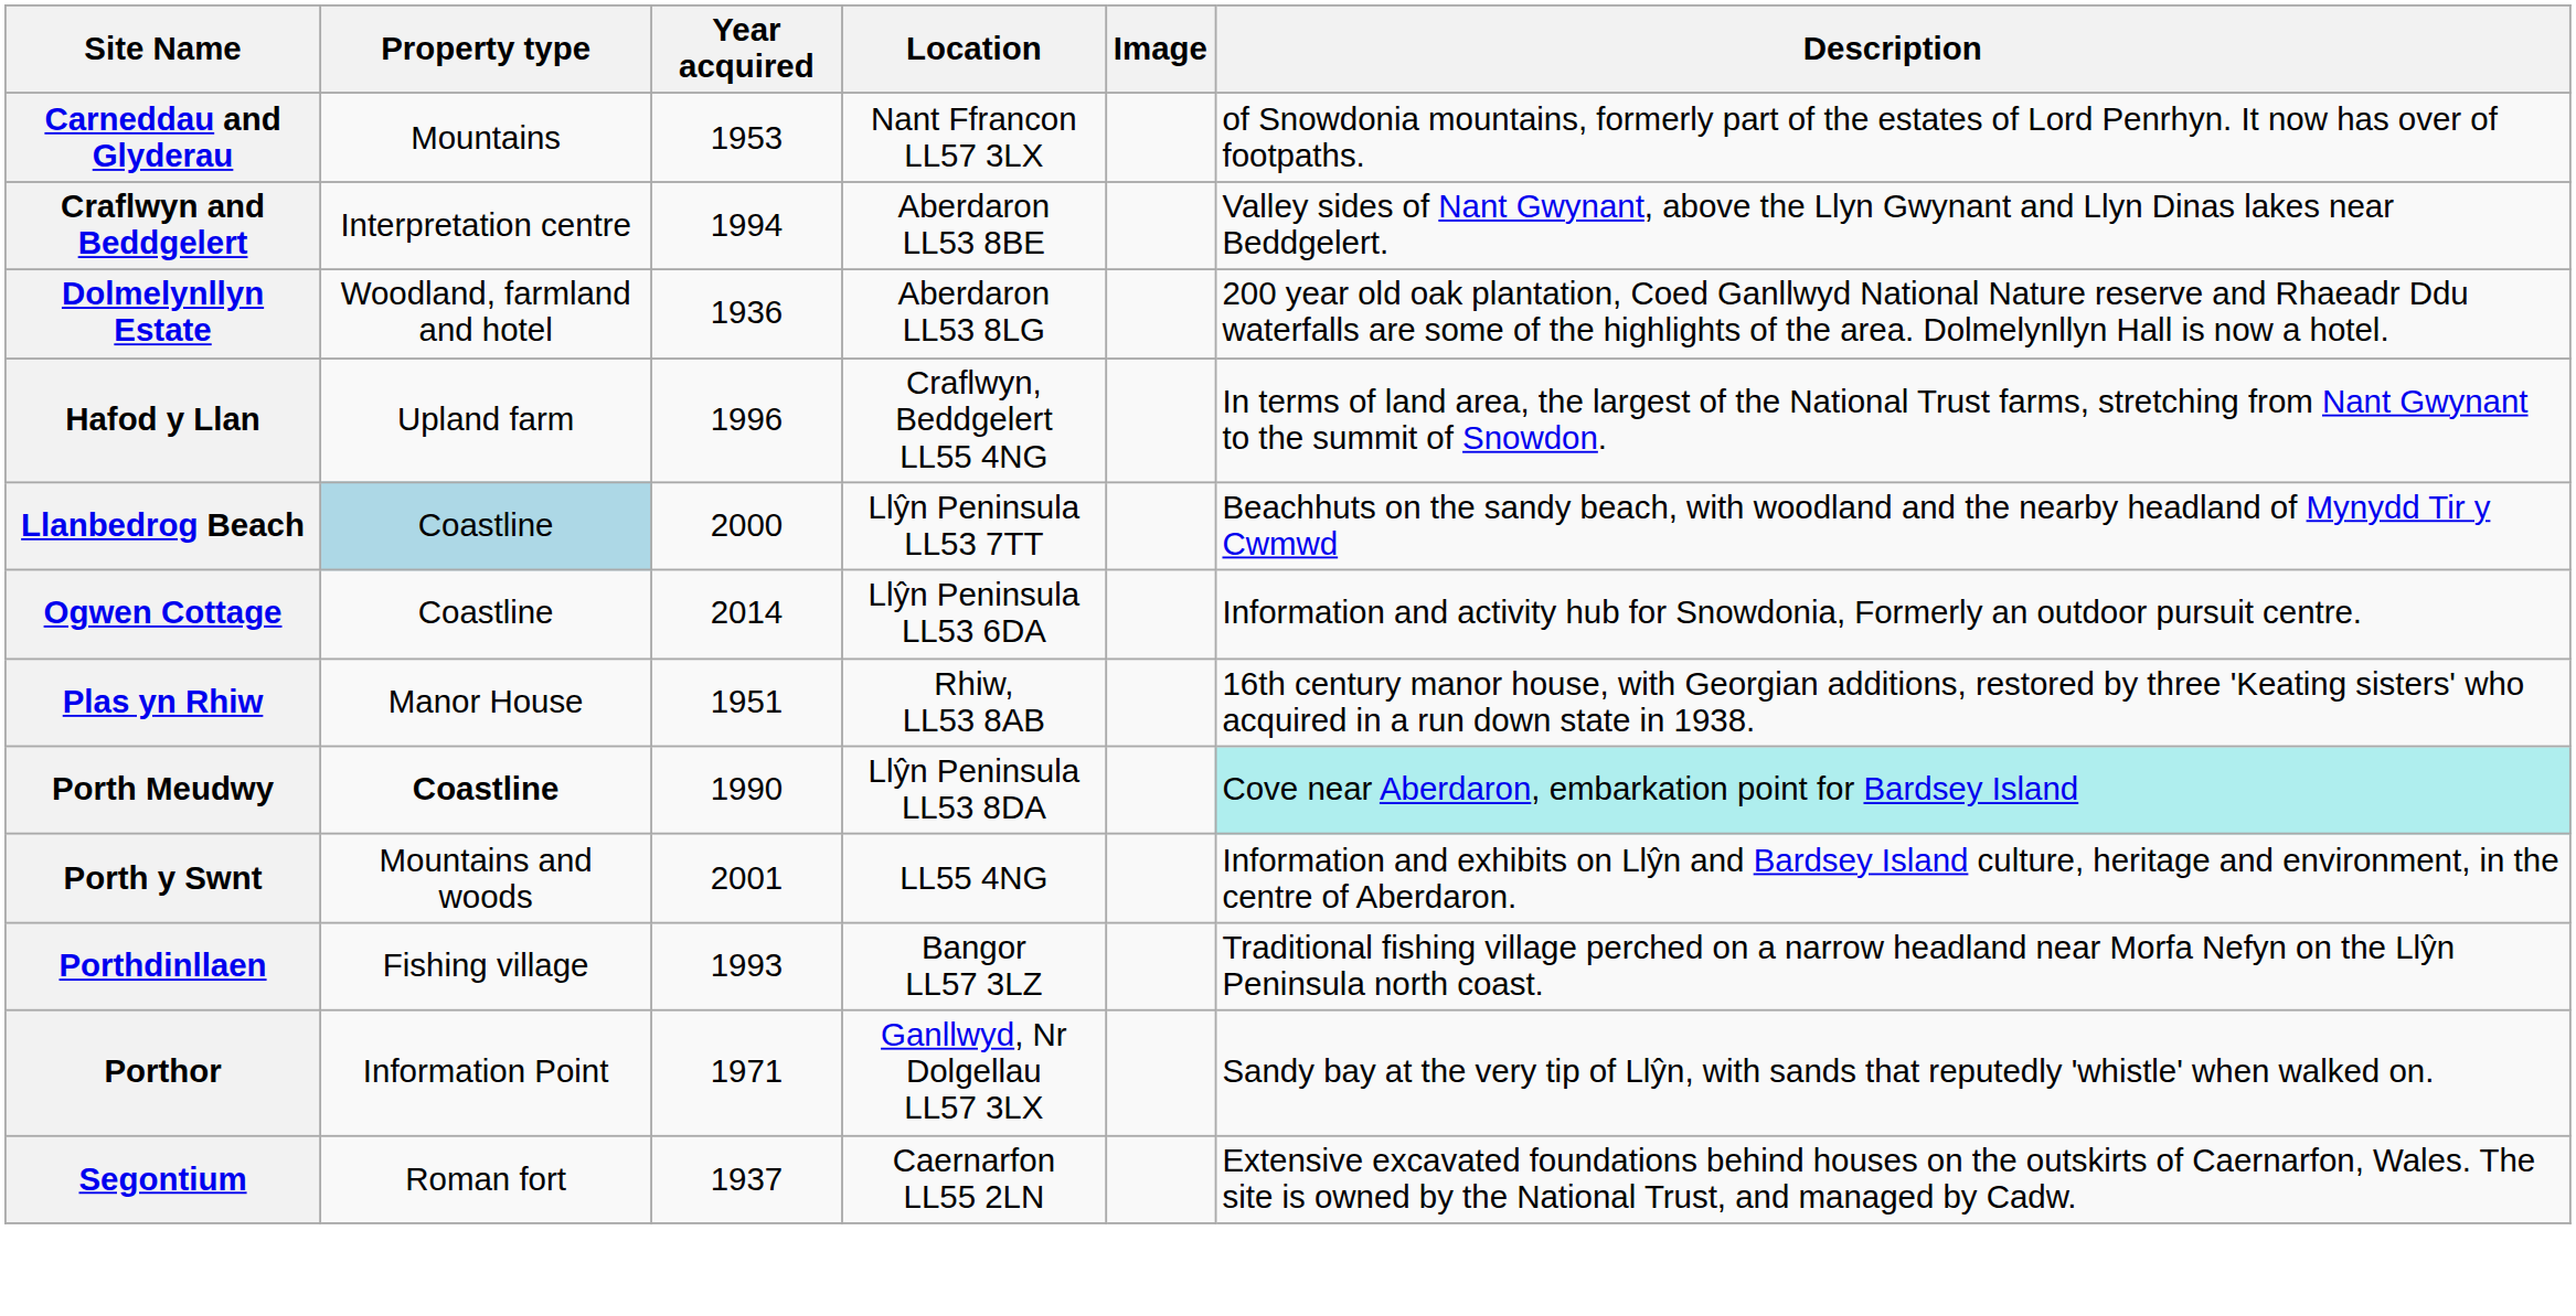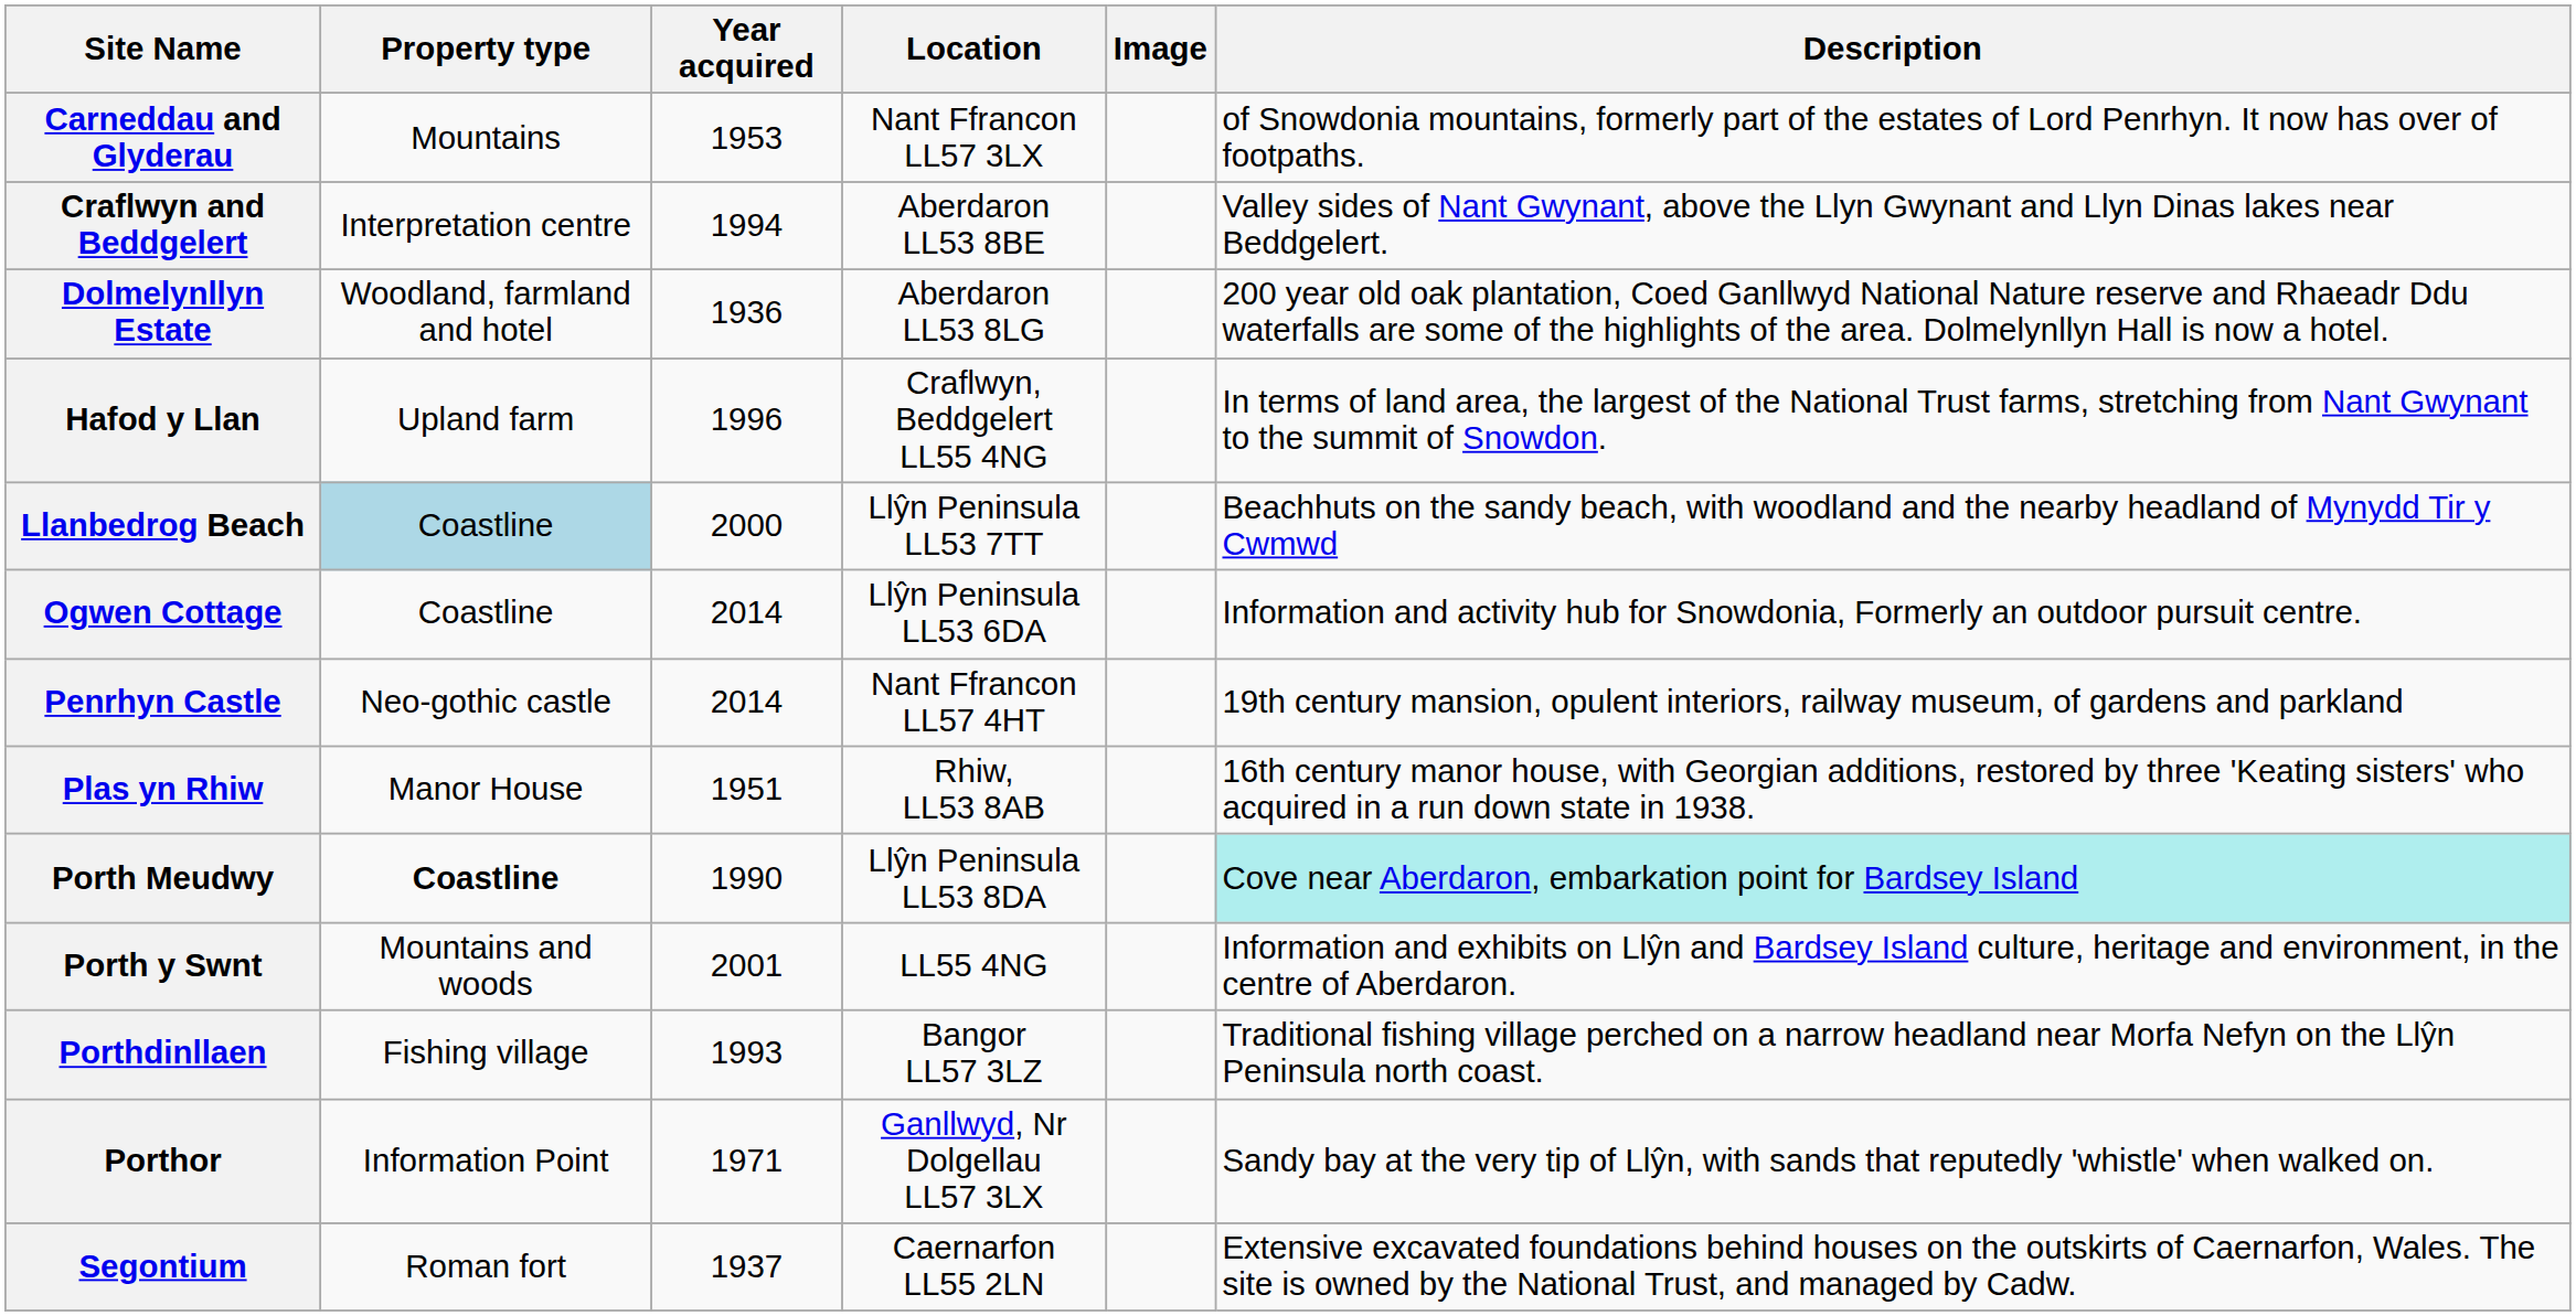+ row: Penrhyn Castle | Neo-gothic castle | 2014 | Nant Ffrancon LL57 4HT | 19th century mansion, opulent interiors, railway museum, of gardens and parkland
